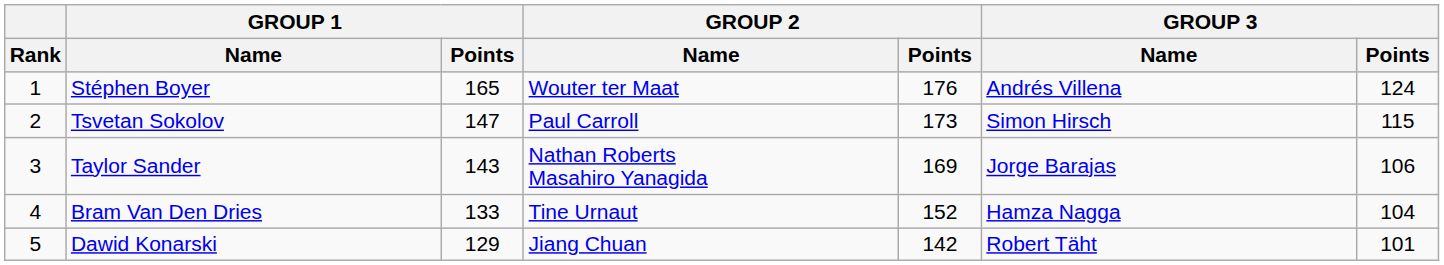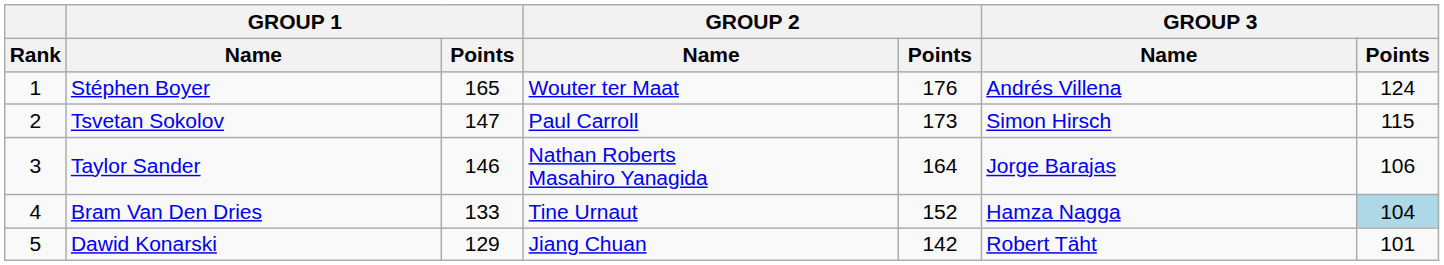Taylor Sander | GROUP 1 / Points: 143 -> 146
Taylor Sander | GROUP 2 / Points: 169 -> 164
Bram Van Den Dries | GROUP 3 / Points: no background -> lightblue background
